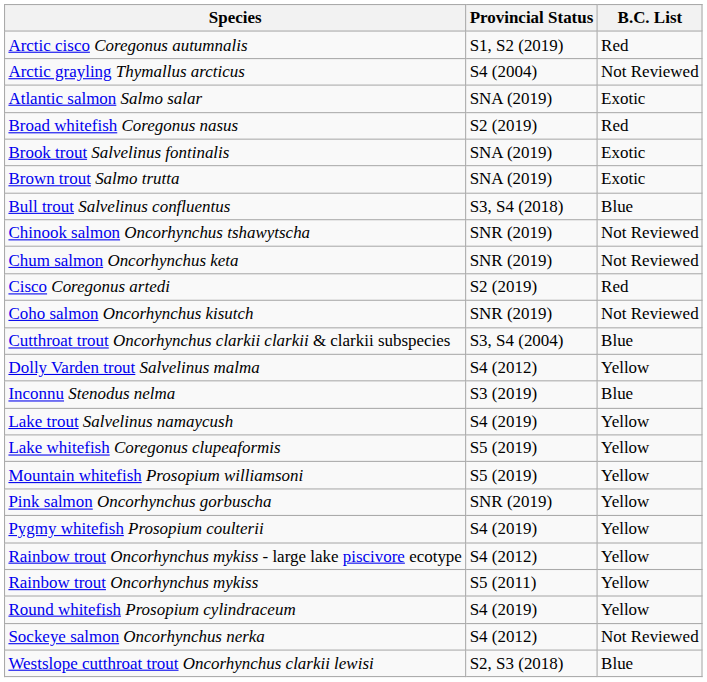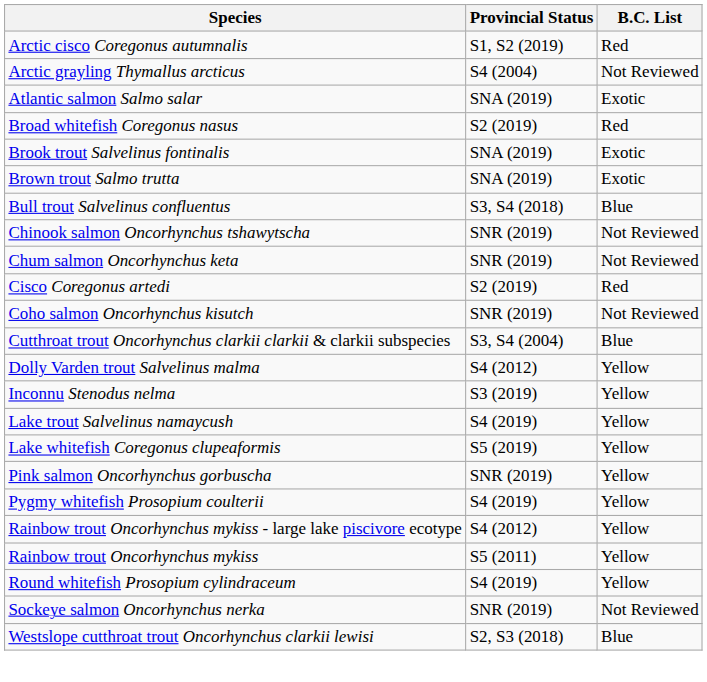Inconnu Stenodus nelma | B.C. List: Blue -> Yellow
- row: Mountain whitefish Prosopium williamsoni | S5 (2019) | Yellow
Sockeye salmon Oncorhynchus nerka | Provincial Status: S4 (2012) -> SNR (2019)
